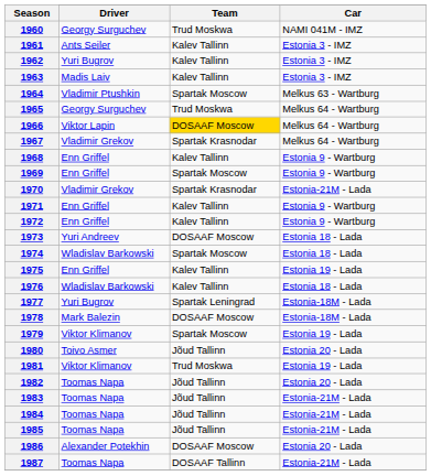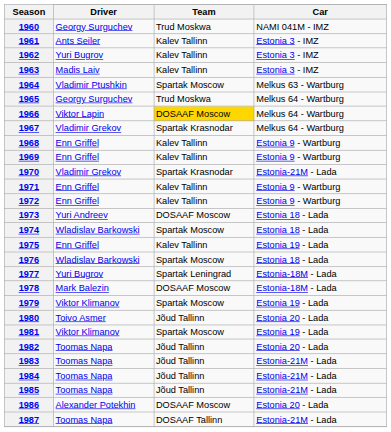1969 | Team: Spartak Moscow -> Kalev Tallinn
1976 | Team: Kalev Tallinn -> Spartak Moscow
1981 | Team: Trud Moskwa -> Spartak Moscow
